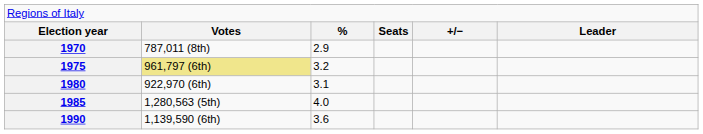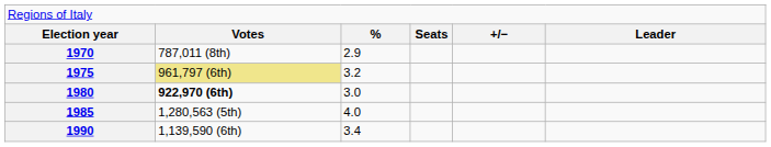1980 | column 2: normal -> bold
1980 | column 3: 3.1 -> 3.0
1990 | column 3: 3.6 -> 3.4
